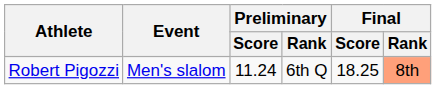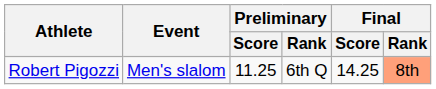Robert Pigozzi | Preliminary / Score: 11.24 -> 11.25
Robert Pigozzi | Final / Score: 18.25 -> 14.25
